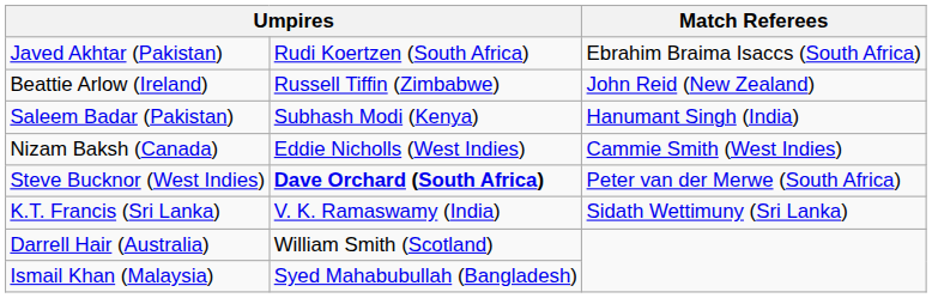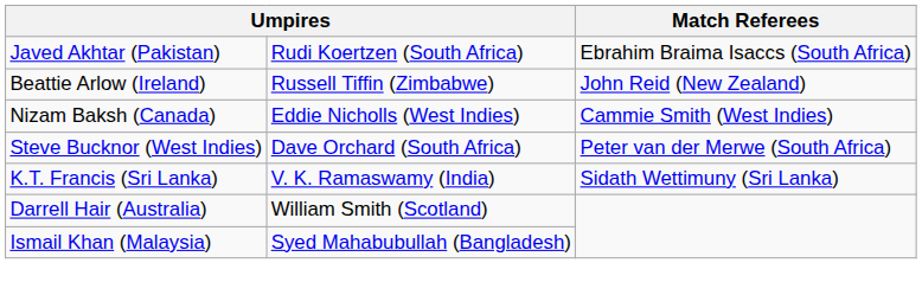- row: Saleem Badar (Pakistan) | Subhash Modi (Kenya) | Hanumant Singh (India)
Steve Bucknor (West Indies) | column 2: bold -> normal
